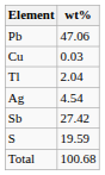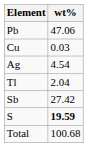rows swapped: Ag <-> Tl
S | wt%: normal -> bold
